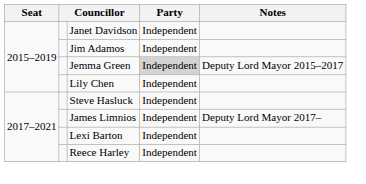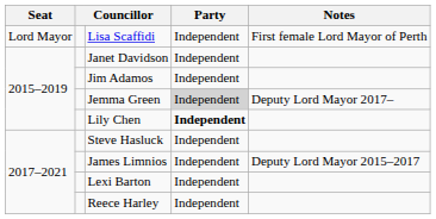+ row: Lord Mayor | Lisa Scaffidi | Independent | First female Lord Mayor of Perth
Jemma Green | Notes: Deputy Lord Mayor 2015–2017 -> Deputy Lord Mayor 2017–
Lily Chen | Party: normal -> bold
James Limnios | Notes: Deputy Lord Mayor 2017– -> Deputy Lord Mayor 2015–2017
